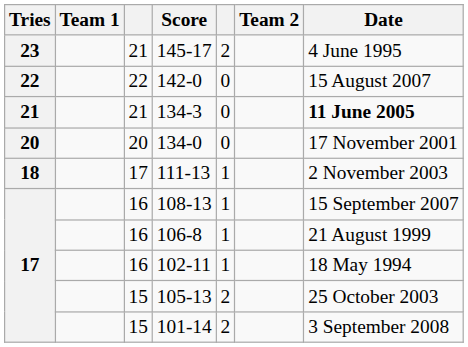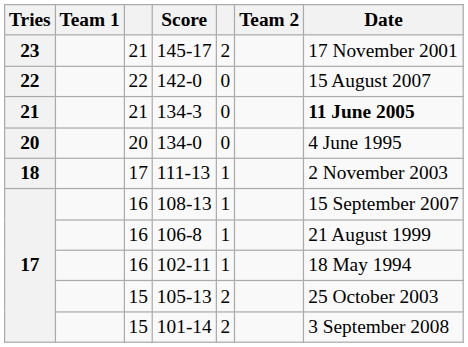145-17 | Date: 4 June 1995 -> 17 November 2001
134-0 | Date: 17 November 2001 -> 4 June 1995
